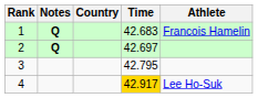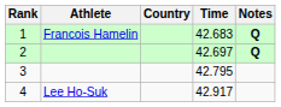columns swapped: Athlete <-> Notes
4 | Time: gold background -> no background
